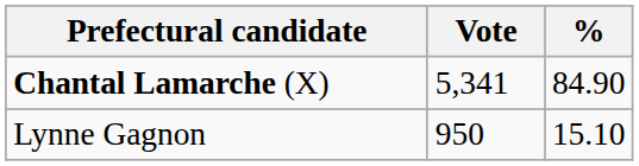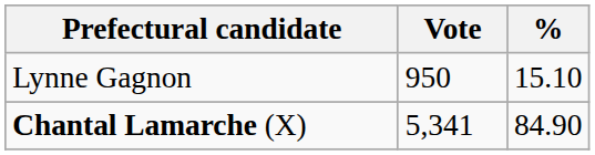rows swapped: Chantal Lamarche (X) <-> Lynne Gagnon
